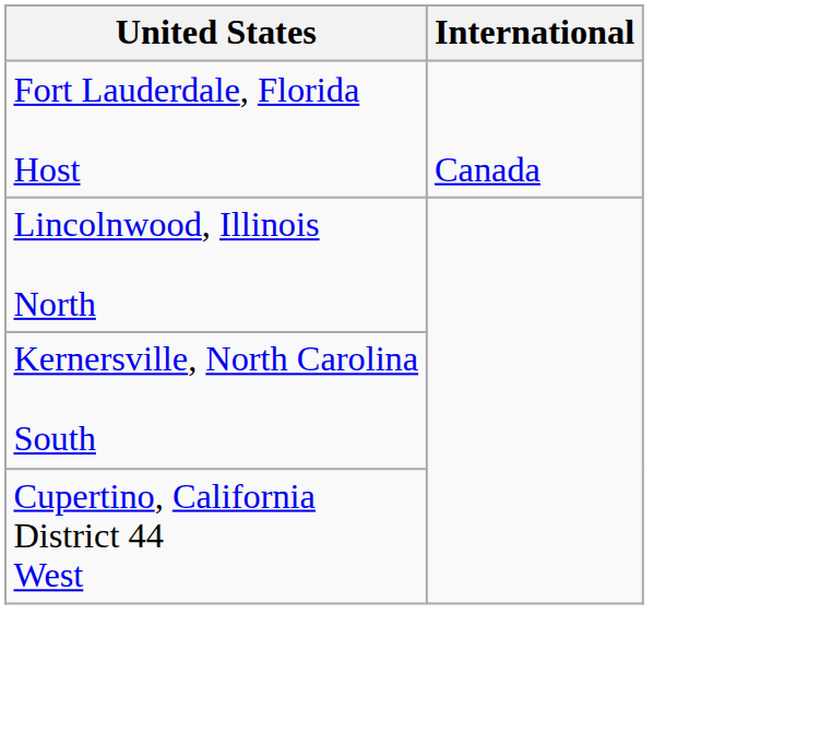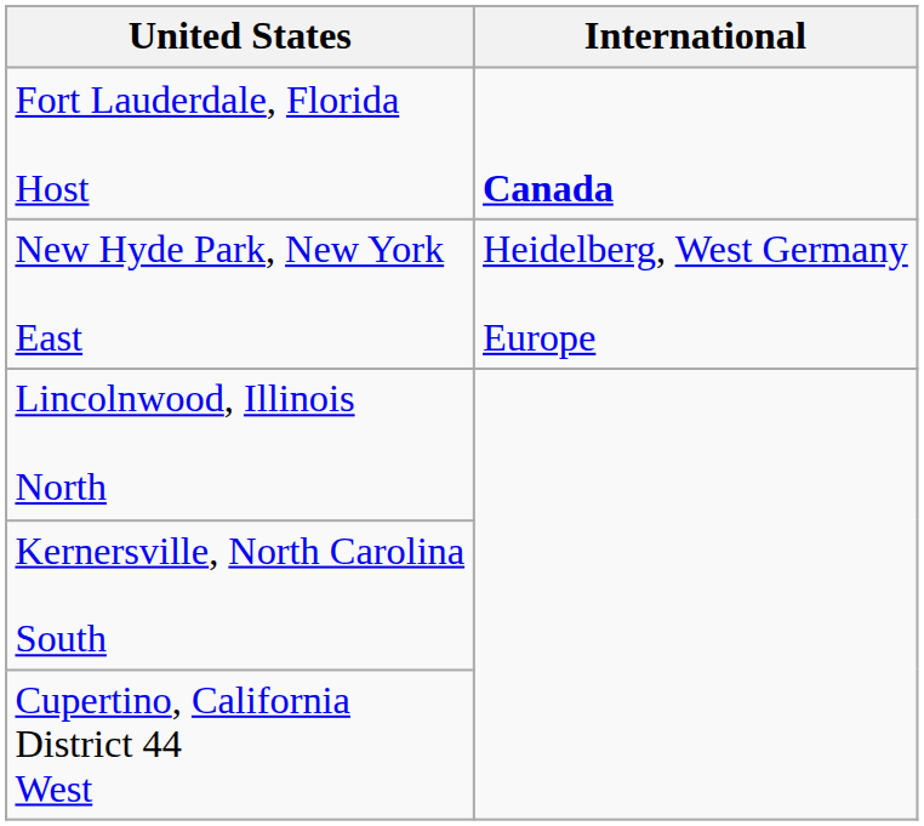Fort Lauderdale, Florida Host | International: normal -> bold
+ row: New Hyde Park, New York East | Heidelberg, West Germany Europe
